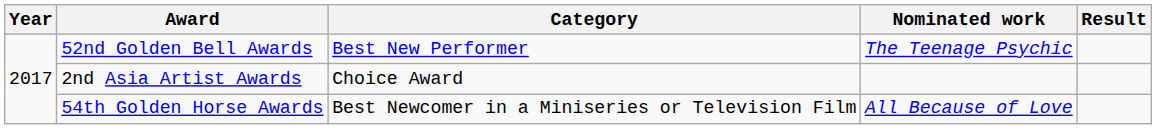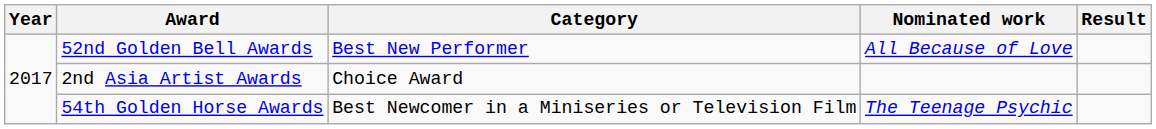52nd Golden Bell Awards | Nominated work: The Teenage Psychic -> All Because of Love
54th Golden Horse Awards | Nominated work: All Because of Love -> The Teenage Psychic
